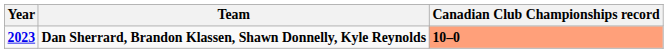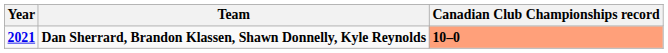Dan Sherrard, Brandon Klassen, Shawn Donnelly, Kyle Reynolds | Year: 2023 -> 2021
